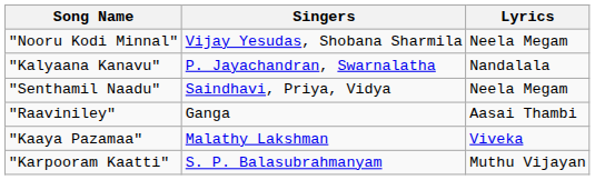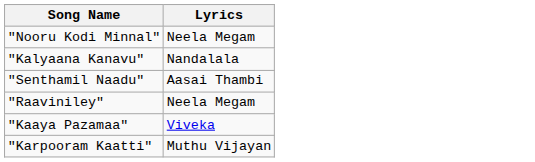- column: Singers | Vijay Yesudas, Shobana Sharmila | P. Jayachandran, Swarnalatha | Saindhavi, Priya, Vidya | Ganga | Malathy Lakshman | S. P. Balasubrahmanyam
"Senthamil Naadu" | Lyrics: Neela Megam -> Aasai Thambi
"Raaviniley" | Lyrics: Aasai Thambi -> Neela Megam
